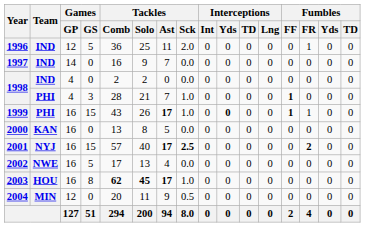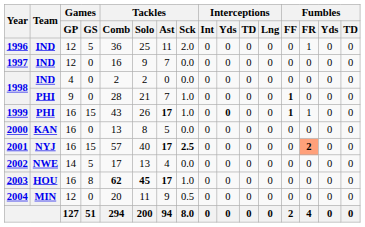1997 | Games / GP: 14 -> 12
1998 / PHI | Games / GP: 4 -> 9
1998 / PHI | Games / GS: 3 -> 0
2001 | Fumbles / FR: no background -> lightsalmon background
2002 | Games / GP: 16 -> 14
